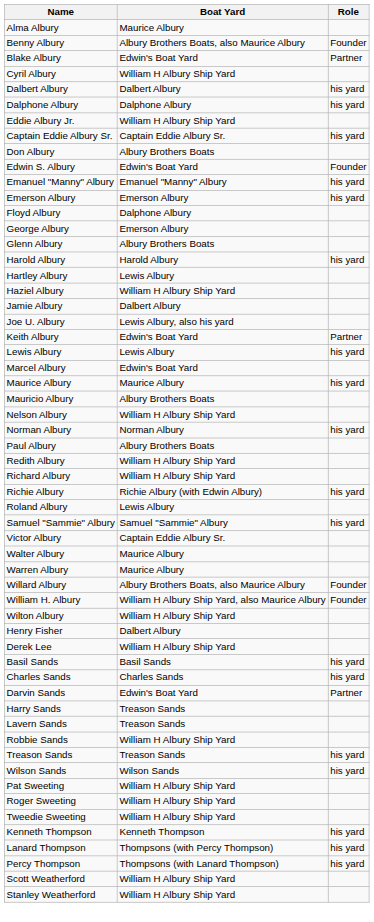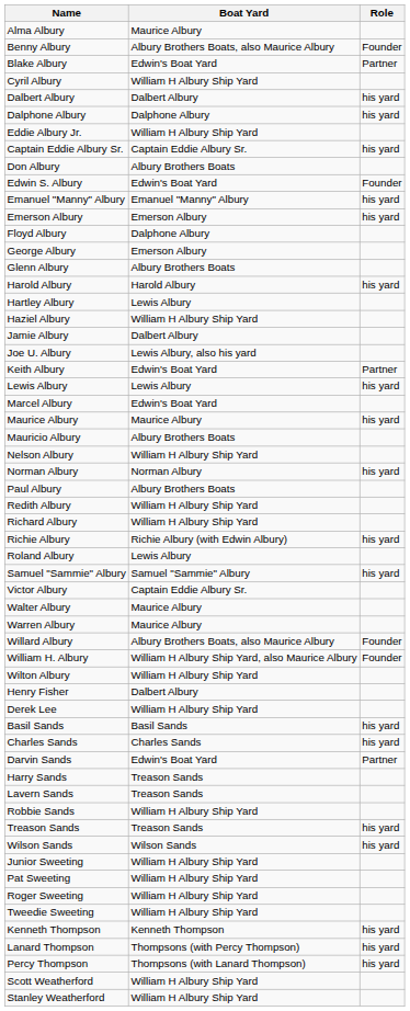+ row: Junior Sweeting | William H Albury Ship Yard
